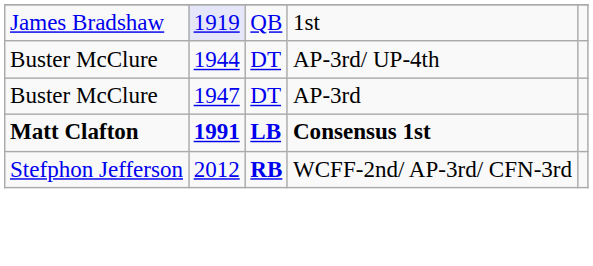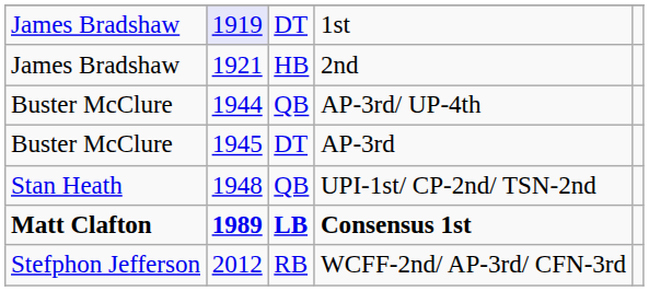1st | column 3: QB -> DT
+ row: James Bradshaw | 1921 | HB | 2nd
AP-3rd/ UP-4th | column 3: DT -> QB
AP-3rd | column 2: 1947 -> 1945
+ row: Stan Heath | 1948 | QB | UPI-1st/ CP-2nd/ TSN-2nd
Consensus 1st | column 2: 1991 -> 1989
WCFF-2nd/ AP-3rd/ CFN-3rd | column 3: bold -> normal
